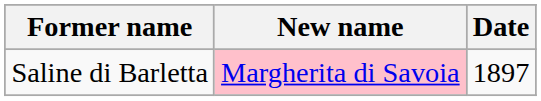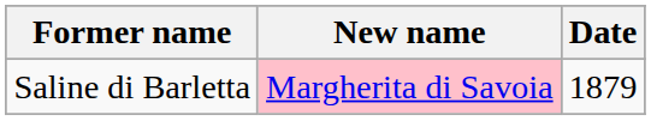Saline di Barletta | Date: 1897 -> 1879
